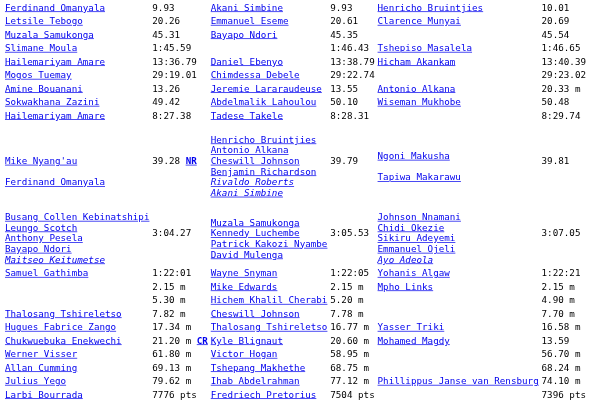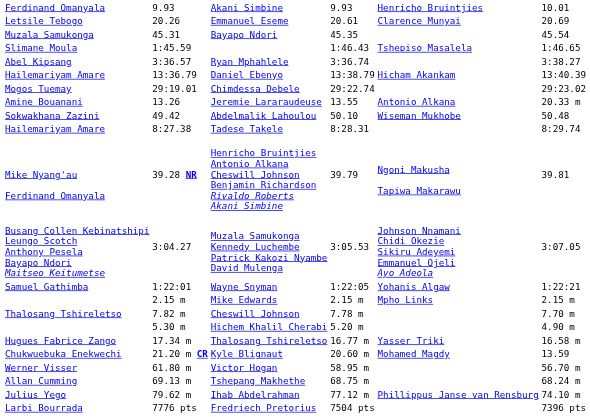+ row: Abel Kipsang | 3:36.57 | Ryan Mphahlele | 3:36.74 | 3:38.27
rows swapped: Hichem Khalil Cherabi <-> Cheswill Johnson
